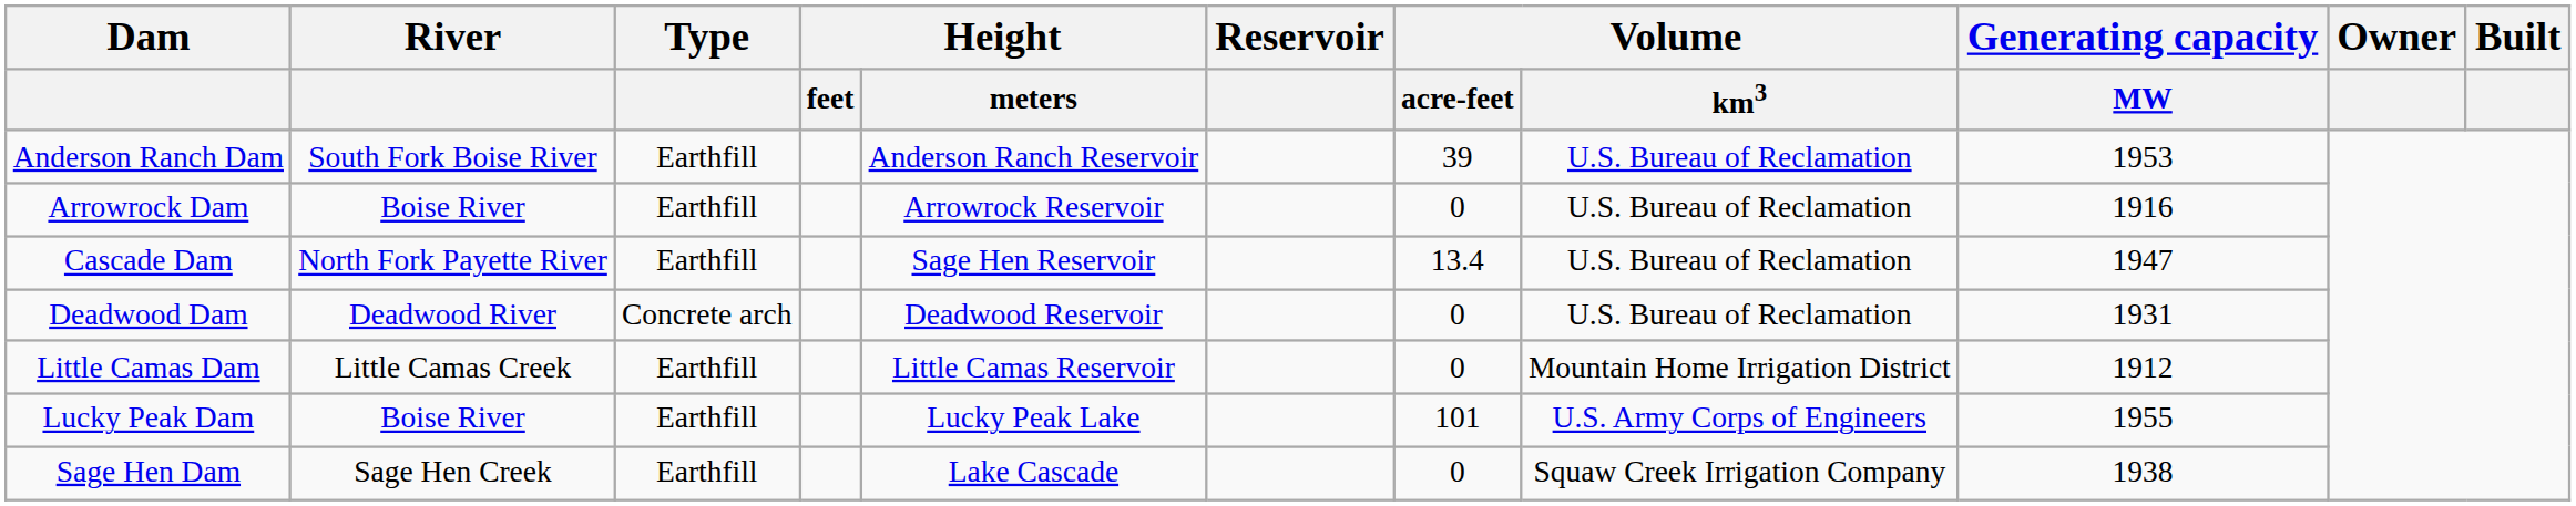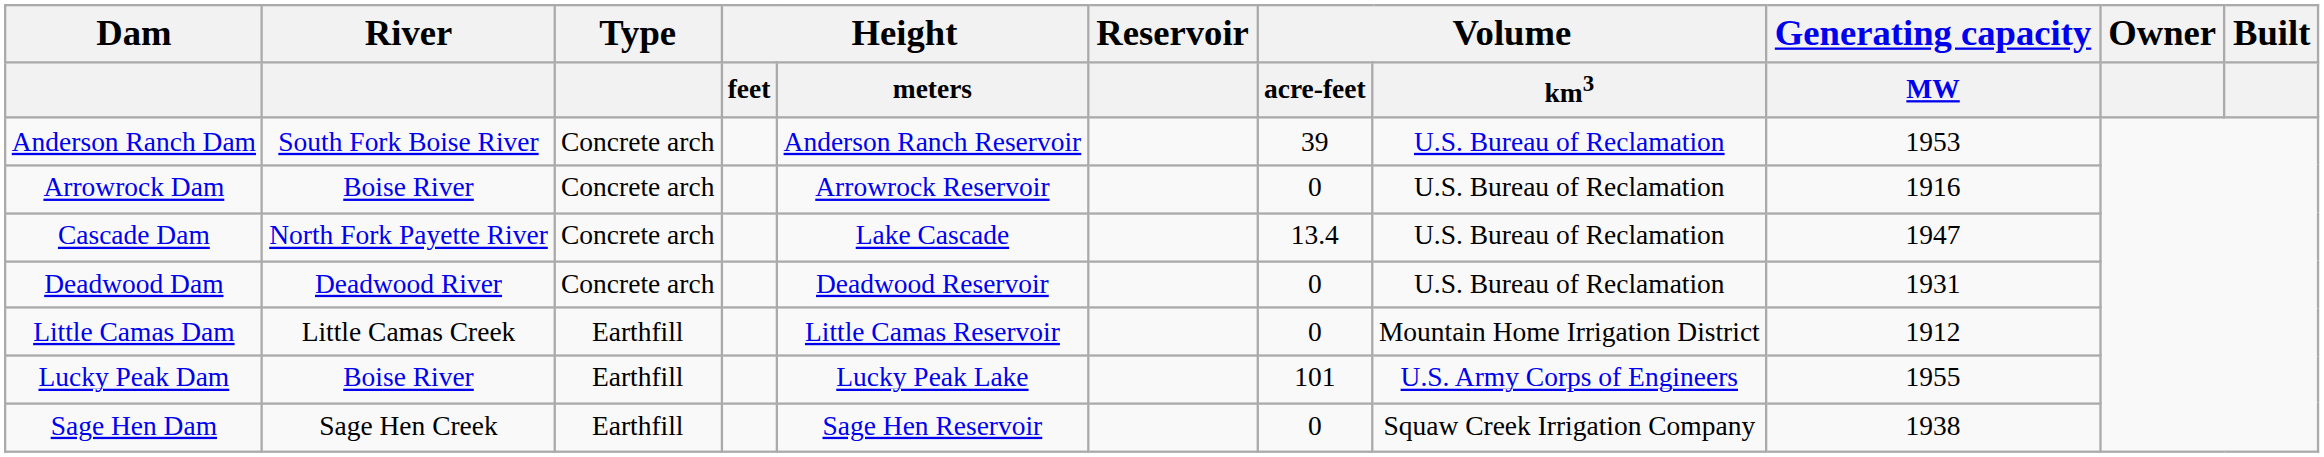Anderson Ranch Dam | Type: Earthfill -> Concrete arch
Arrowrock Dam | Type: Earthfill -> Concrete arch
Cascade Dam | Type: Earthfill -> Concrete arch
Cascade Dam | Height / meters: Sage Hen Reservoir -> Lake Cascade
Sage Hen Dam | Height / meters: Lake Cascade -> Sage Hen Reservoir
